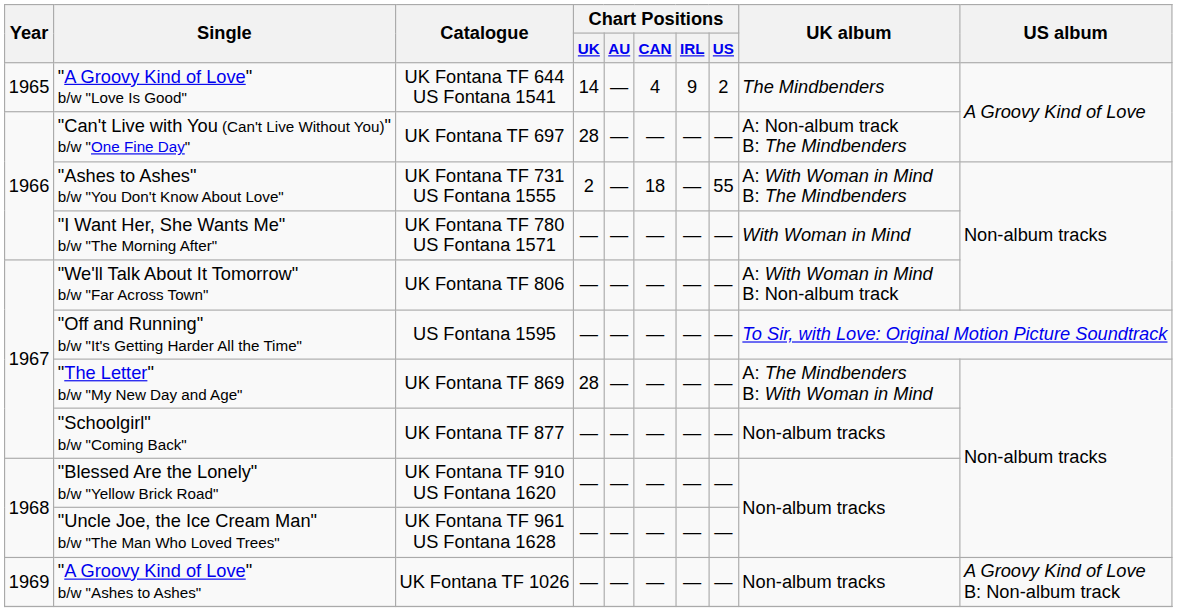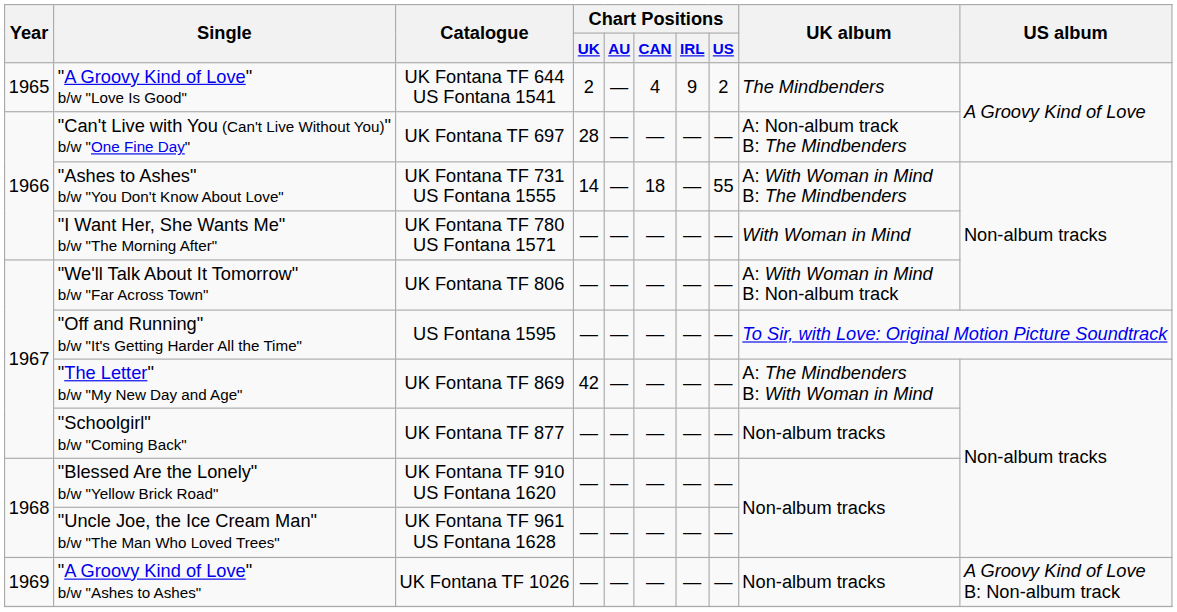"A Groovy Kind of Love" b/w "Love Is Good" | Chart Positions / UK: 14 -> 2
"Ashes to Ashes" b/w "You Don't Know About Love" | Chart Positions / UK: 2 -> 14
"The Letter" b/w "My New Day and Age" | Chart Positions / UK: 28 -> 42
